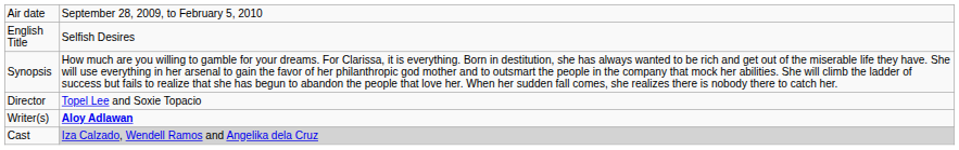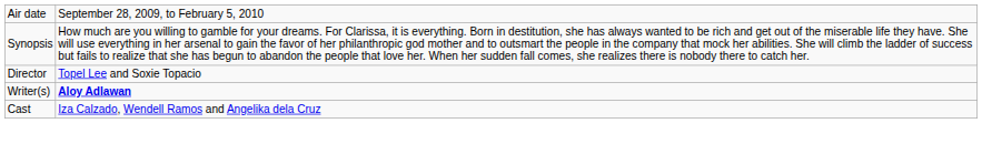- row: English Title | Selfish Desires
Cast | column 2: lightgrey background -> no background
